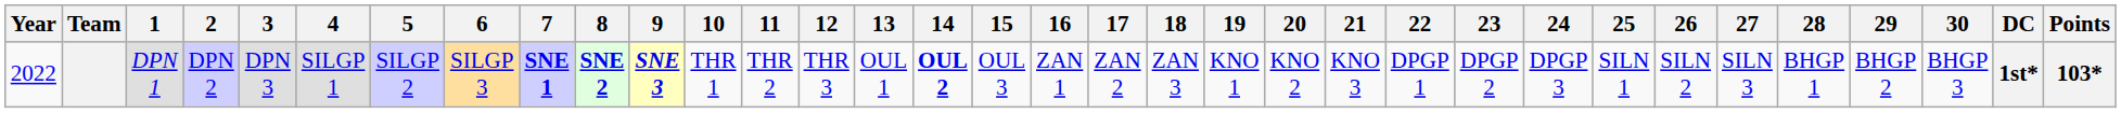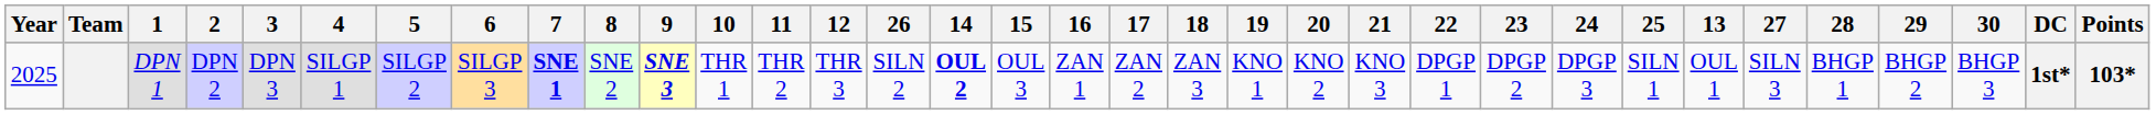columns swapped: 13 <-> 26
DPN 1 | Year: 2022 -> 2025
DPN 1 | 8: bold -> normal
